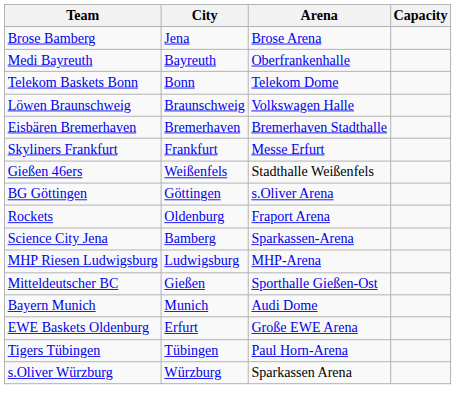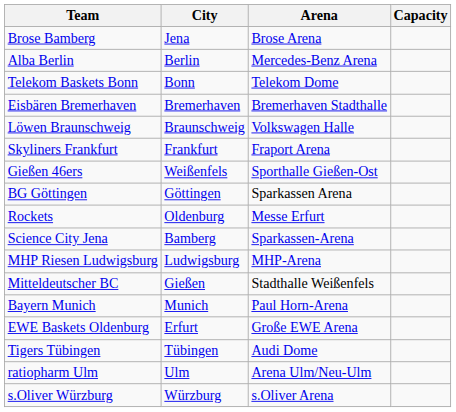- row: Medi Bayreuth | Bayreuth | Oberfrankenhalle
+ row: Alba Berlin | Berlin | Mercedes-Benz Arena
rows swapped: Löwen Braunschweig <-> Eisbären Bremerhaven
Skyliners Frankfurt | Arena: Messe Erfurt -> Fraport Arena
Gießen 46ers | Arena: Stadthalle Weißenfels -> Sporthalle Gießen-Ost
BG Göttingen | Arena: s.Oliver Arena -> Sparkassen Arena
Rockets | Arena: Fraport Arena -> Messe Erfurt
Mitteldeutscher BC | Arena: Sporthalle Gießen-Ost -> Stadthalle Weißenfels
Bayern Munich | Arena: Audi Dome -> Paul Horn-Arena
Tigers Tübingen | Arena: Paul Horn-Arena -> Audi Dome
+ row: ratiopharm Ulm | Ulm | Arena Ulm/Neu-Ulm
s.Oliver Würzburg | Arena: Sparkassen Arena -> s.Oliver Arena
